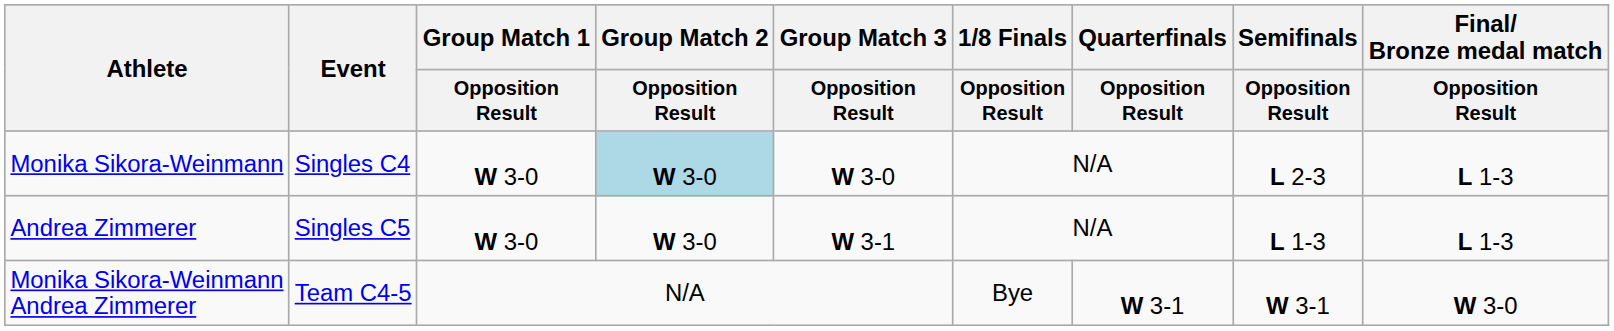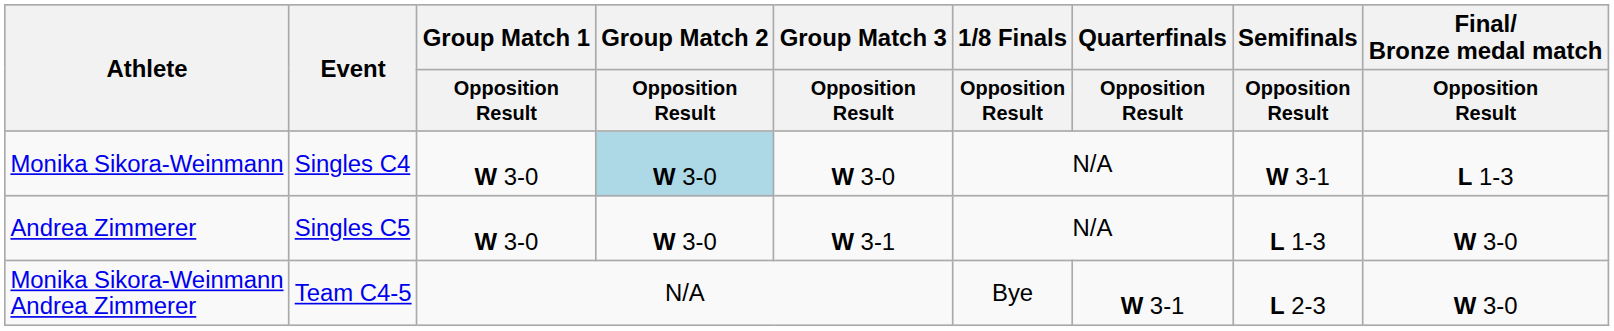Monika Sikora-Weinmann | Semifinals / Opposition Result: L 2-3 -> W 3-1
Andrea Zimmerer | Final/ Bronze medal match / Opposition Result: L 1-3 -> W 3-0
Monika Sikora-Weinmann Andrea Zimmerer | Semifinals / Opposition Result: W 3-1 -> L 2-3
